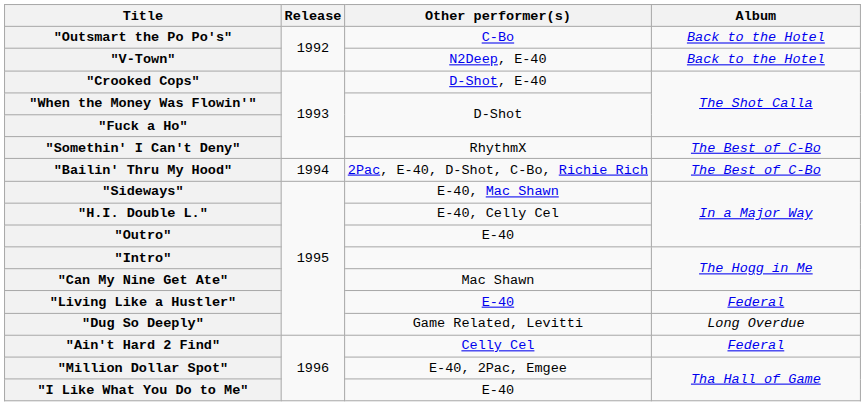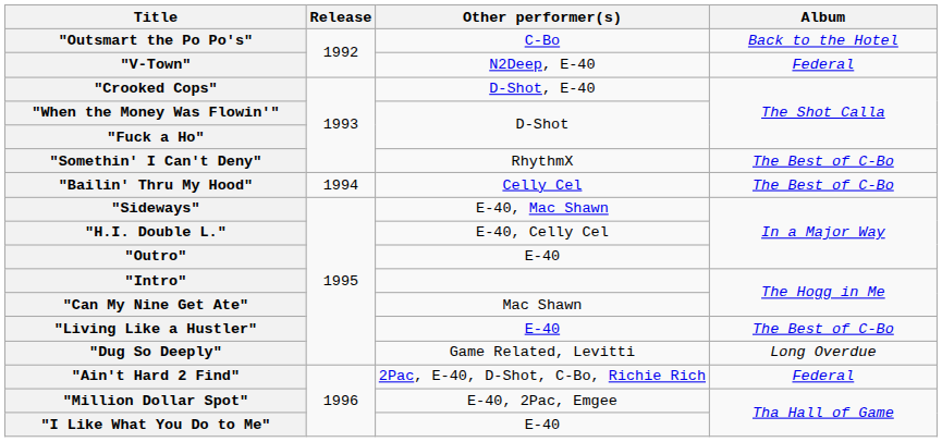"V-Town" | Album: Back to the Hotel -> Federal
"Bailin' Thru My Hood" | Other performer(s): 2Pac, E-40, D-Shot, C-Bo, Richie Rich -> Celly Cel
"Living Like a Hustler" | Album: Federal -> The Best of C-Bo
"Ain't Hard 2 Find" | Other performer(s): Celly Cel -> 2Pac, E-40, D-Shot, C-Bo, Richie Rich
